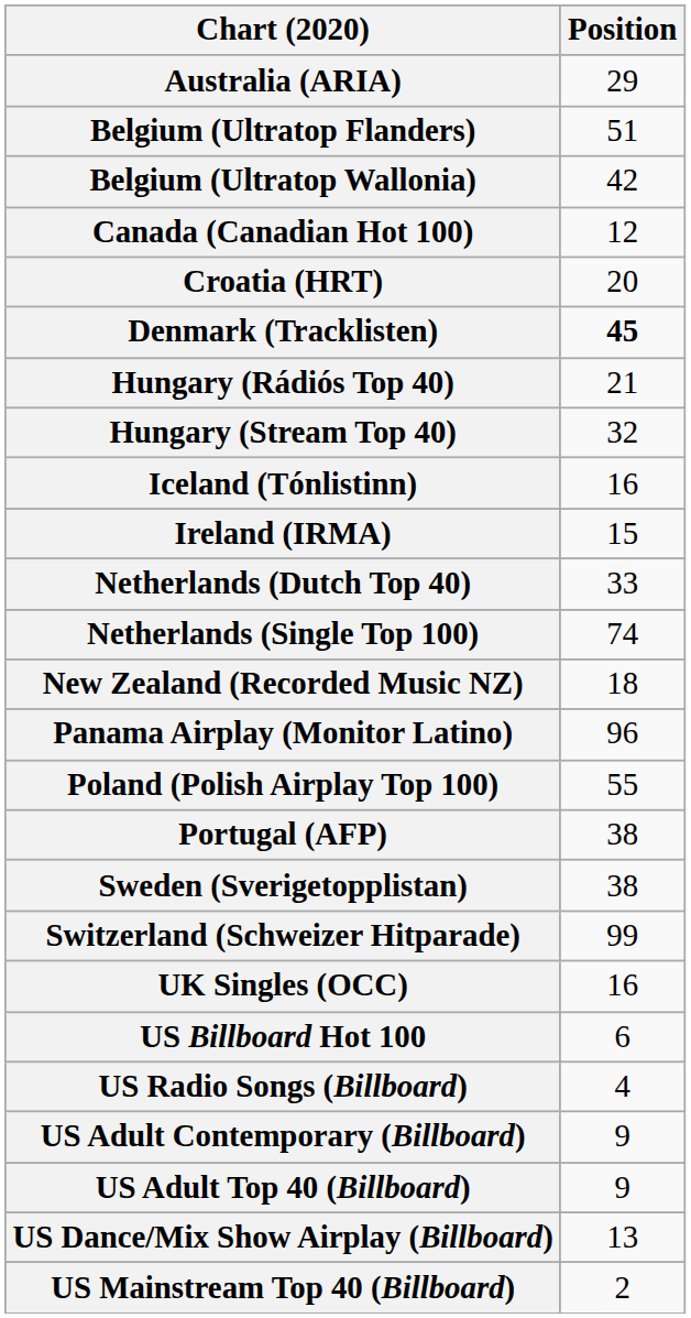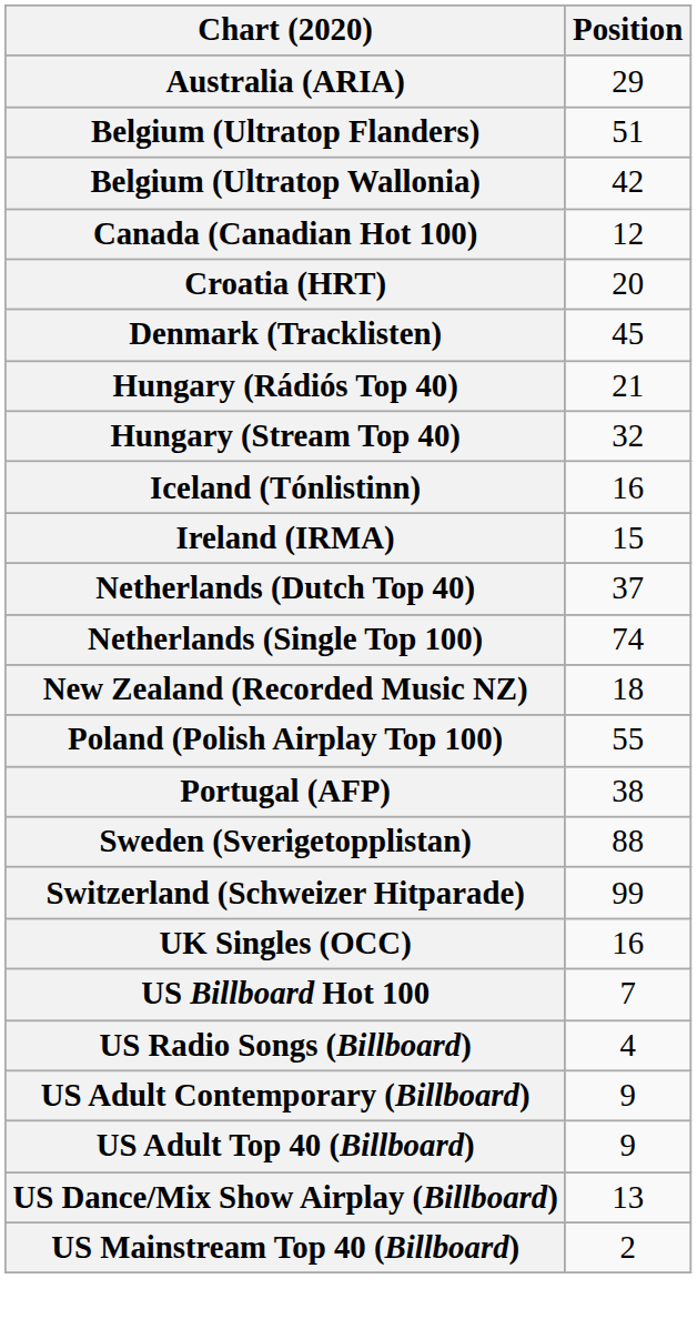Denmark (Tracklisten) | Position: bold -> normal
Netherlands (Dutch Top 40) | Position: 33 -> 37
- row: Panama Airplay (Monitor Latino) | 96
Sweden (Sverigetopplistan) | Position: 38 -> 88
US Billboard Hot 100 | Position: 6 -> 7
